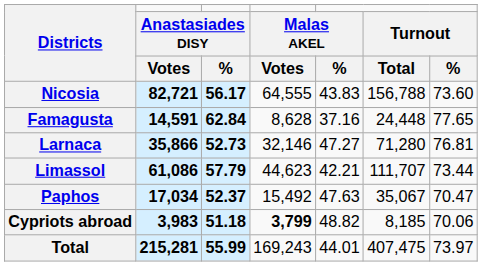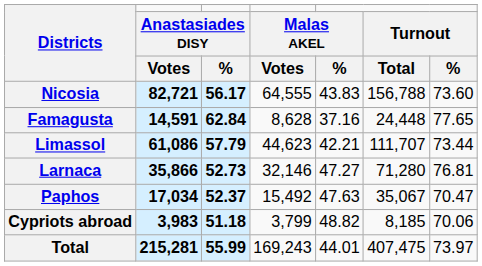rows swapped: Larnaca <-> Limassol
Cypriots abroad | column 4: bold -> normal
